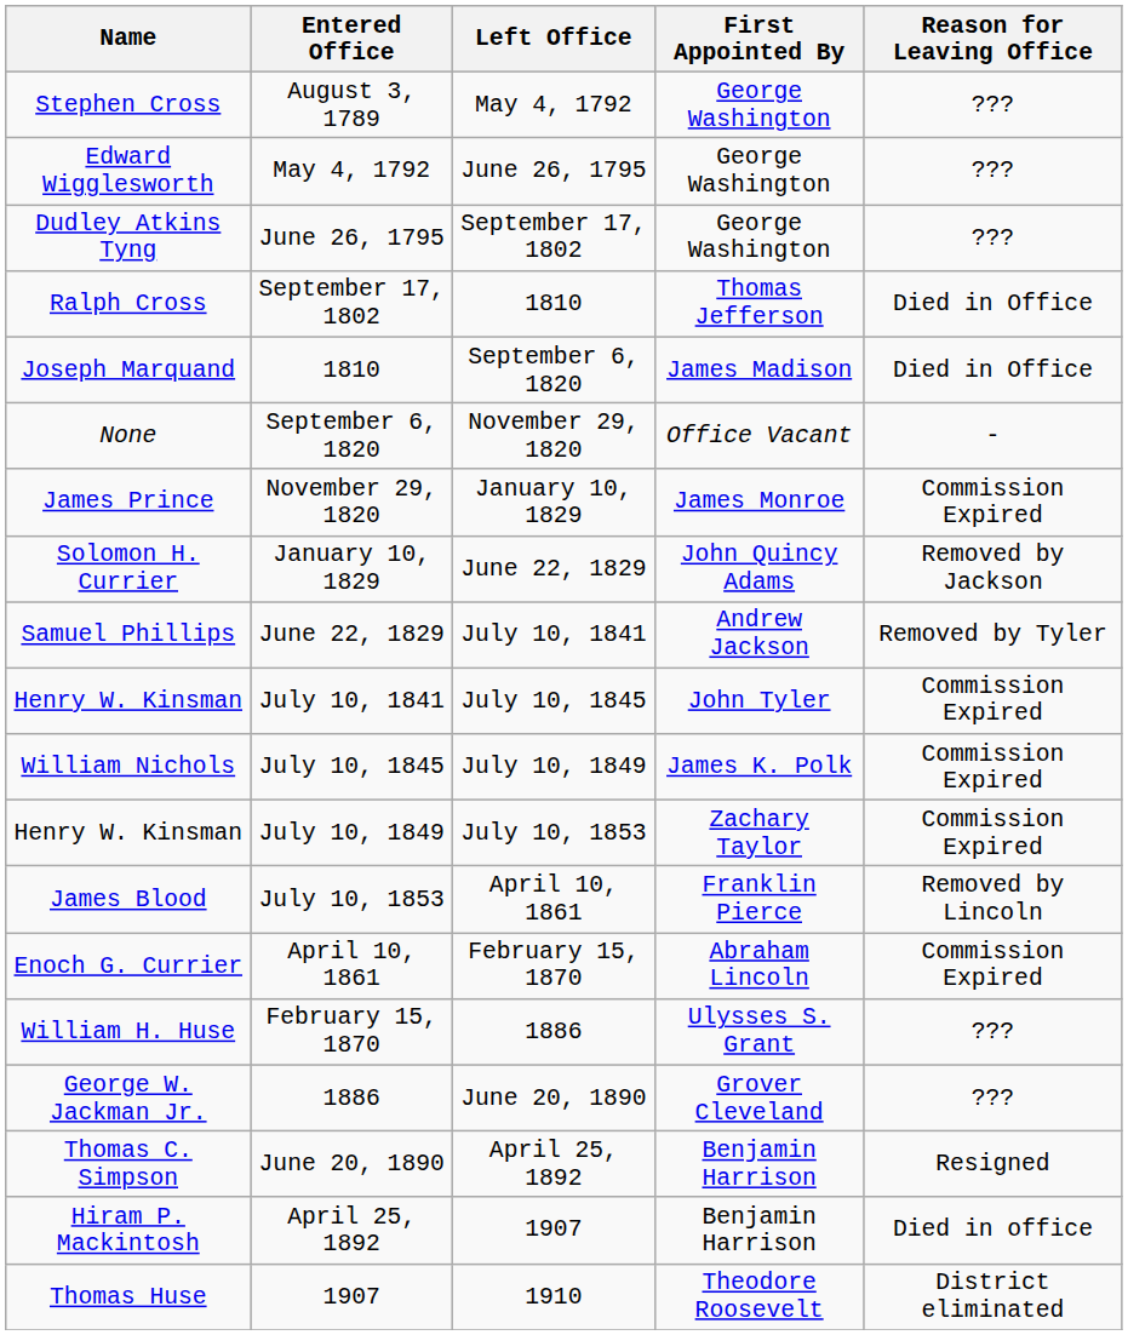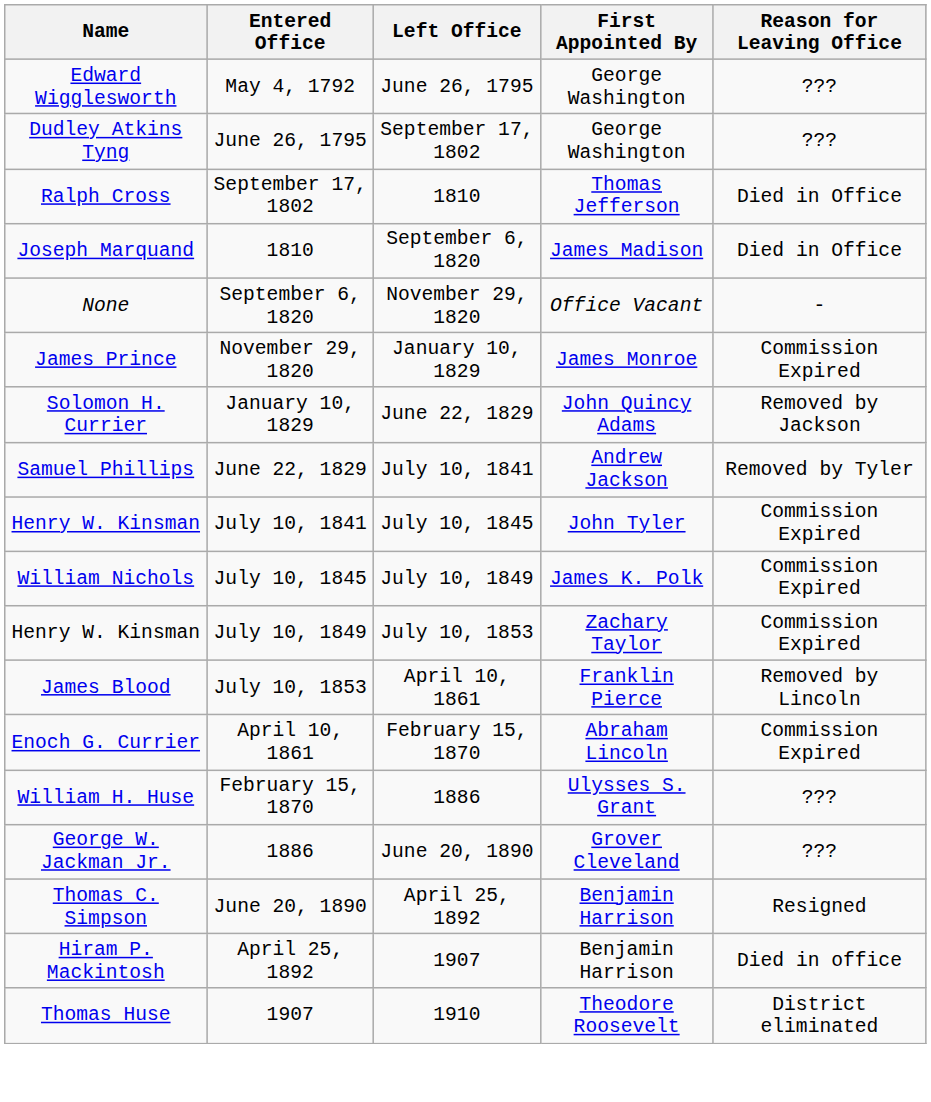- row: Stephen Cross | August 3, 1789 | May 4, 1792 | George Washington | ???
